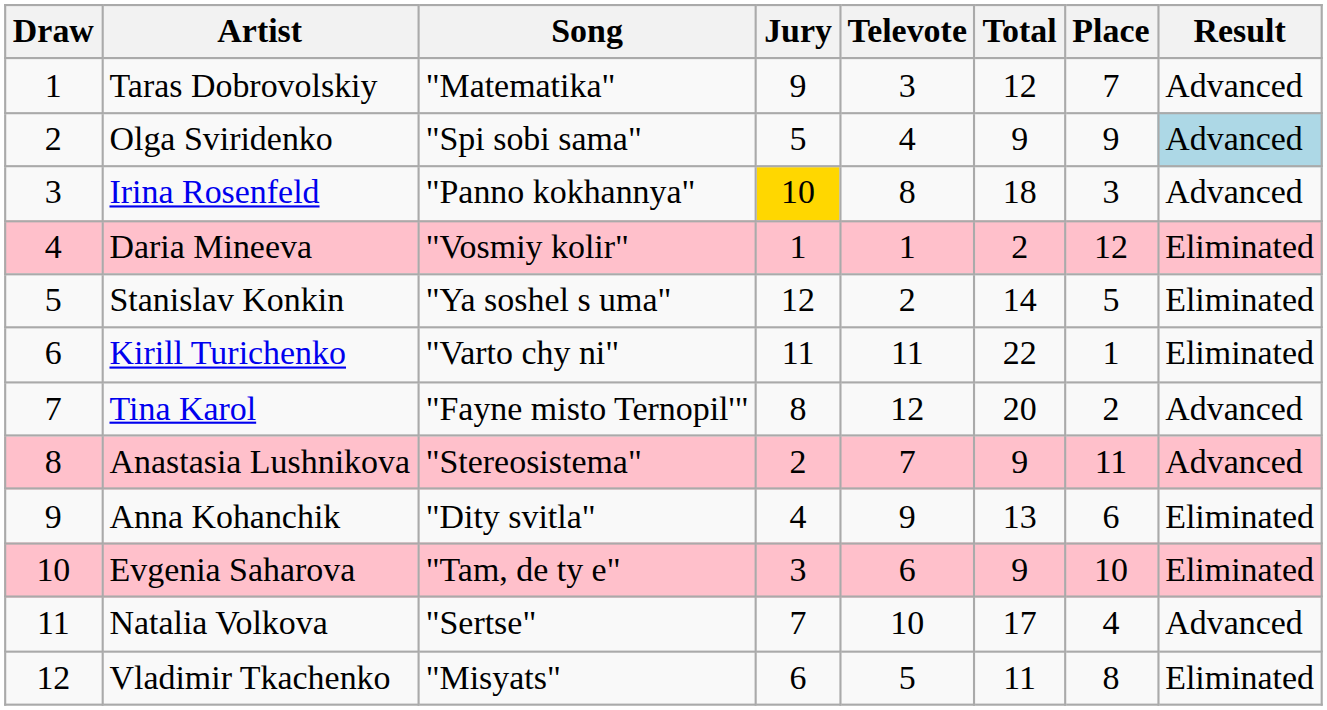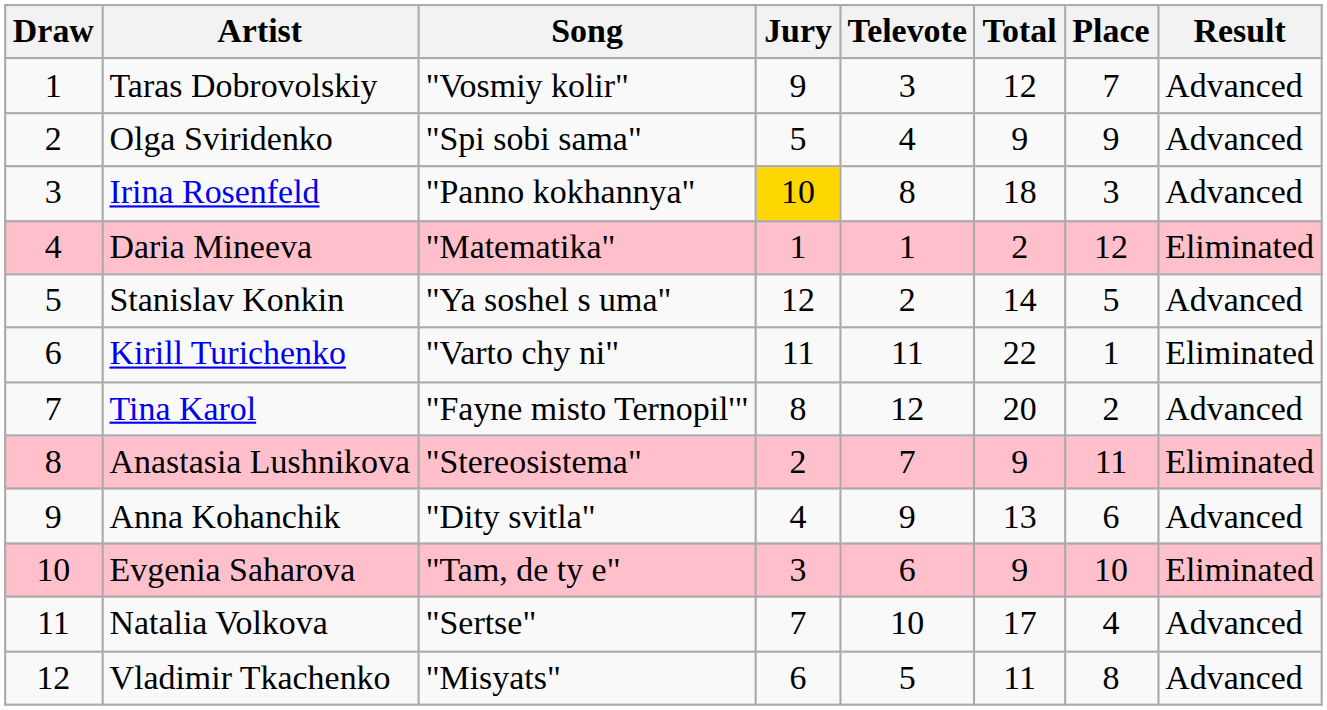Taras Dobrovolskiy | Song: "Matematika" -> "Vosmiy kolir"
Olga Sviridenko | Result: lightblue background -> no background
Daria Mineeva | Song: "Vosmiy kolir" -> "Matematika"
Stanislav Konkin | Result: Eliminated -> Advanced
Anastasia Lushnikova | Result: Advanced -> Eliminated
Anna Kohanchik | Result: Eliminated -> Advanced
Vladimir Tkachenko | Result: Eliminated -> Advanced
